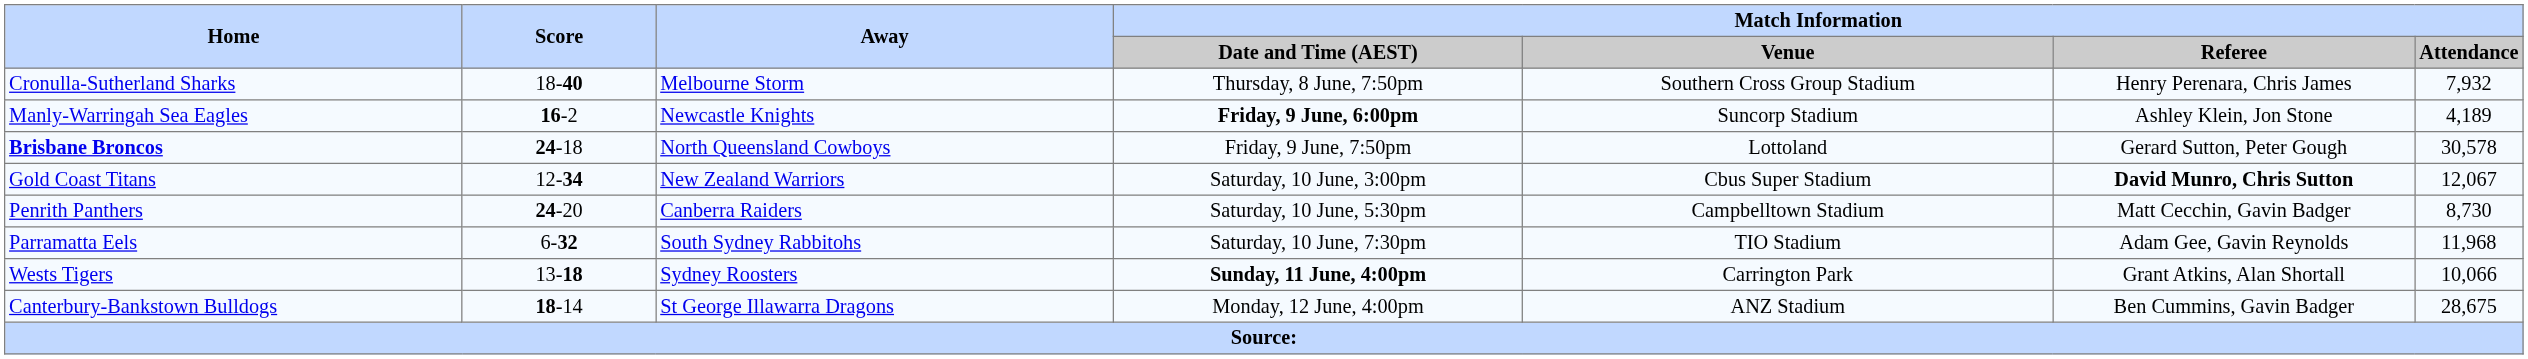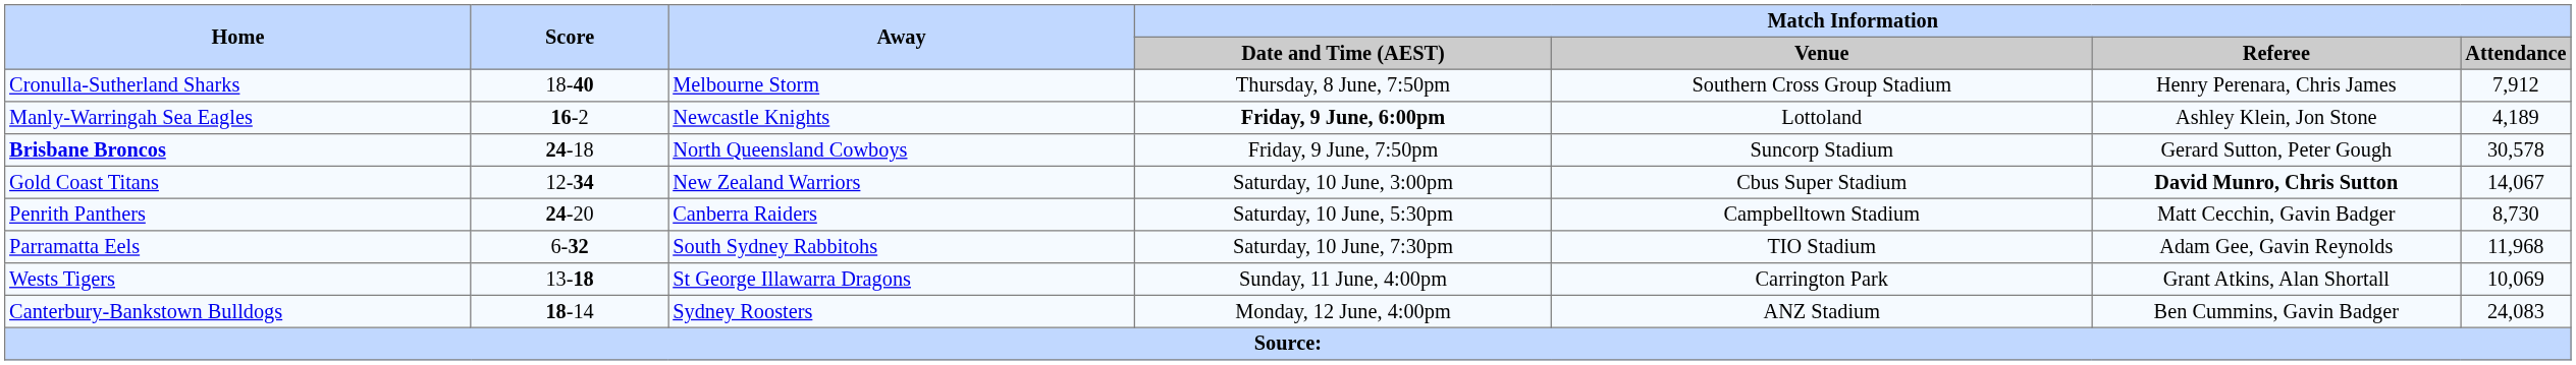Cronulla-Sutherland Sharks | Match Information / Attendance: 7,932 -> 7,912
Manly-Warringah Sea Eagles | Match Information / Venue: Suncorp Stadium -> Lottoland
Brisbane Broncos | Match Information / Venue: Lottoland -> Suncorp Stadium
Gold Coast Titans | Match Information / Attendance: 12,067 -> 14,067
Wests Tigers | Away: Sydney Roosters -> St George Illawarra Dragons
Wests Tigers | Match Information / Date and Time (AEST): bold -> normal
Wests Tigers | Match Information / Attendance: 10,066 -> 10,069
Canterbury-Bankstown Bulldogs | Away: St George Illawarra Dragons -> Sydney Roosters
Canterbury-Bankstown Bulldogs | Match Information / Attendance: 28,675 -> 24,083
